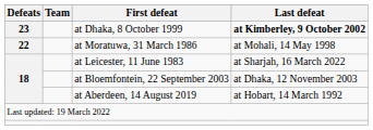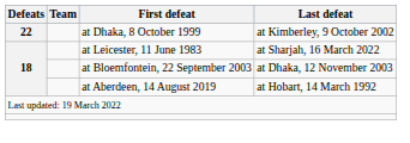at Dhaka, 8 October 1999 | Defeats: 23 -> 22
at Dhaka, 8 October 1999 | Last defeat: bold -> normal
- row: 22 | at Moratuwa, 31 March 1986 | at Mohali, 14 May 1998
